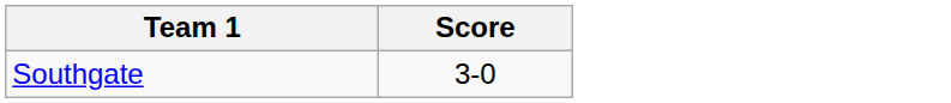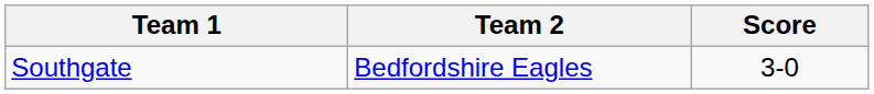+ column: Team 2 | Bedfordshire Eagles
